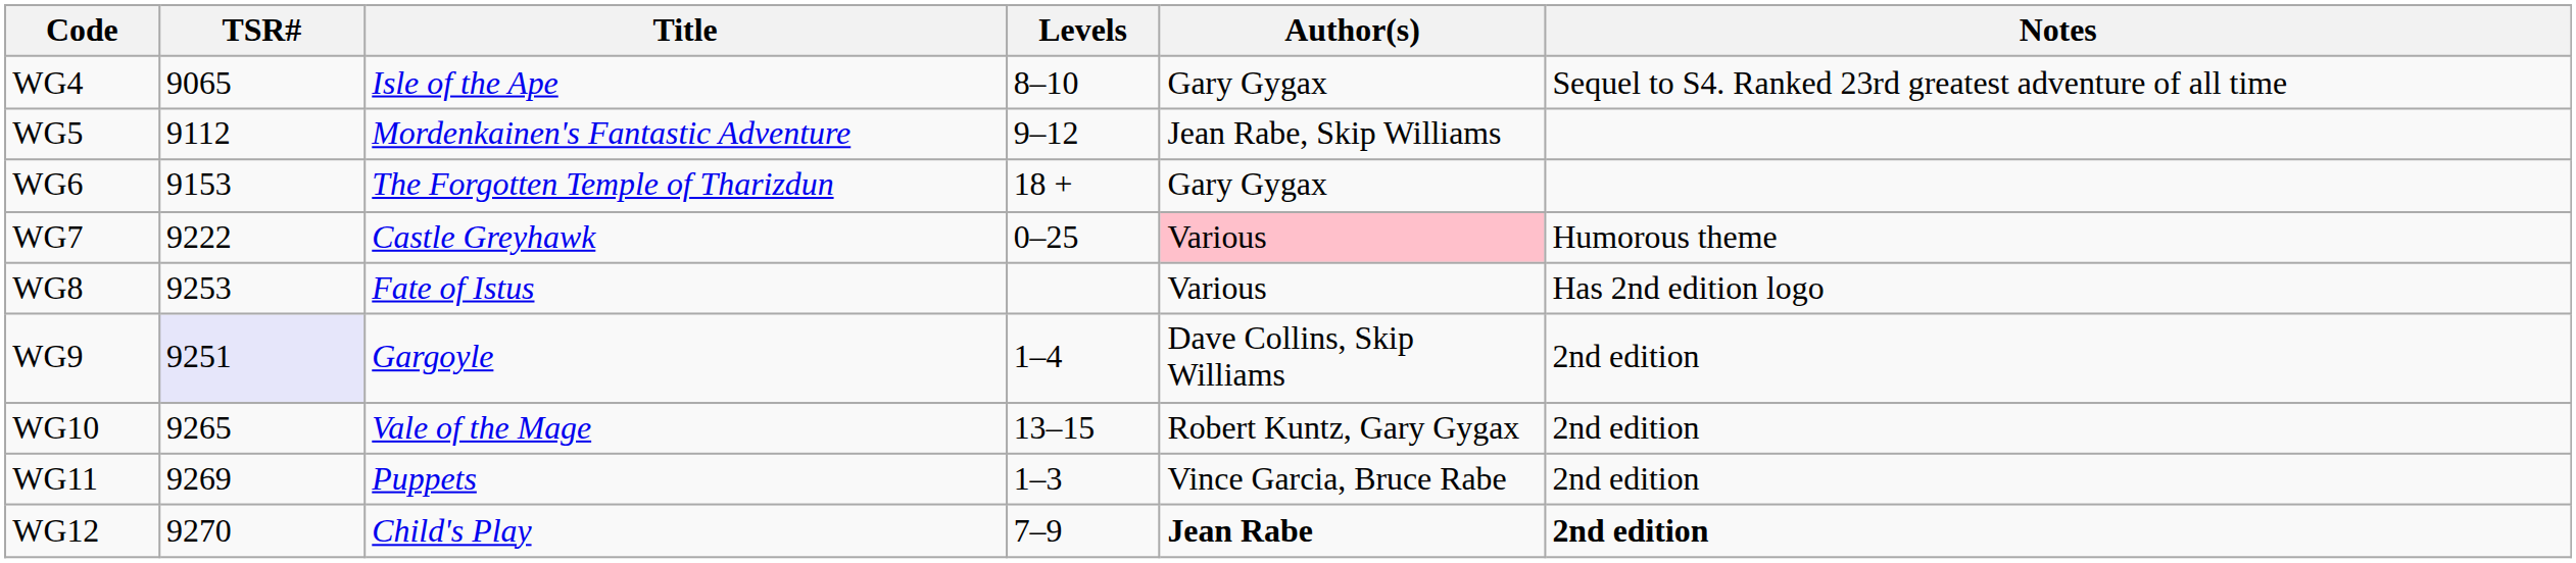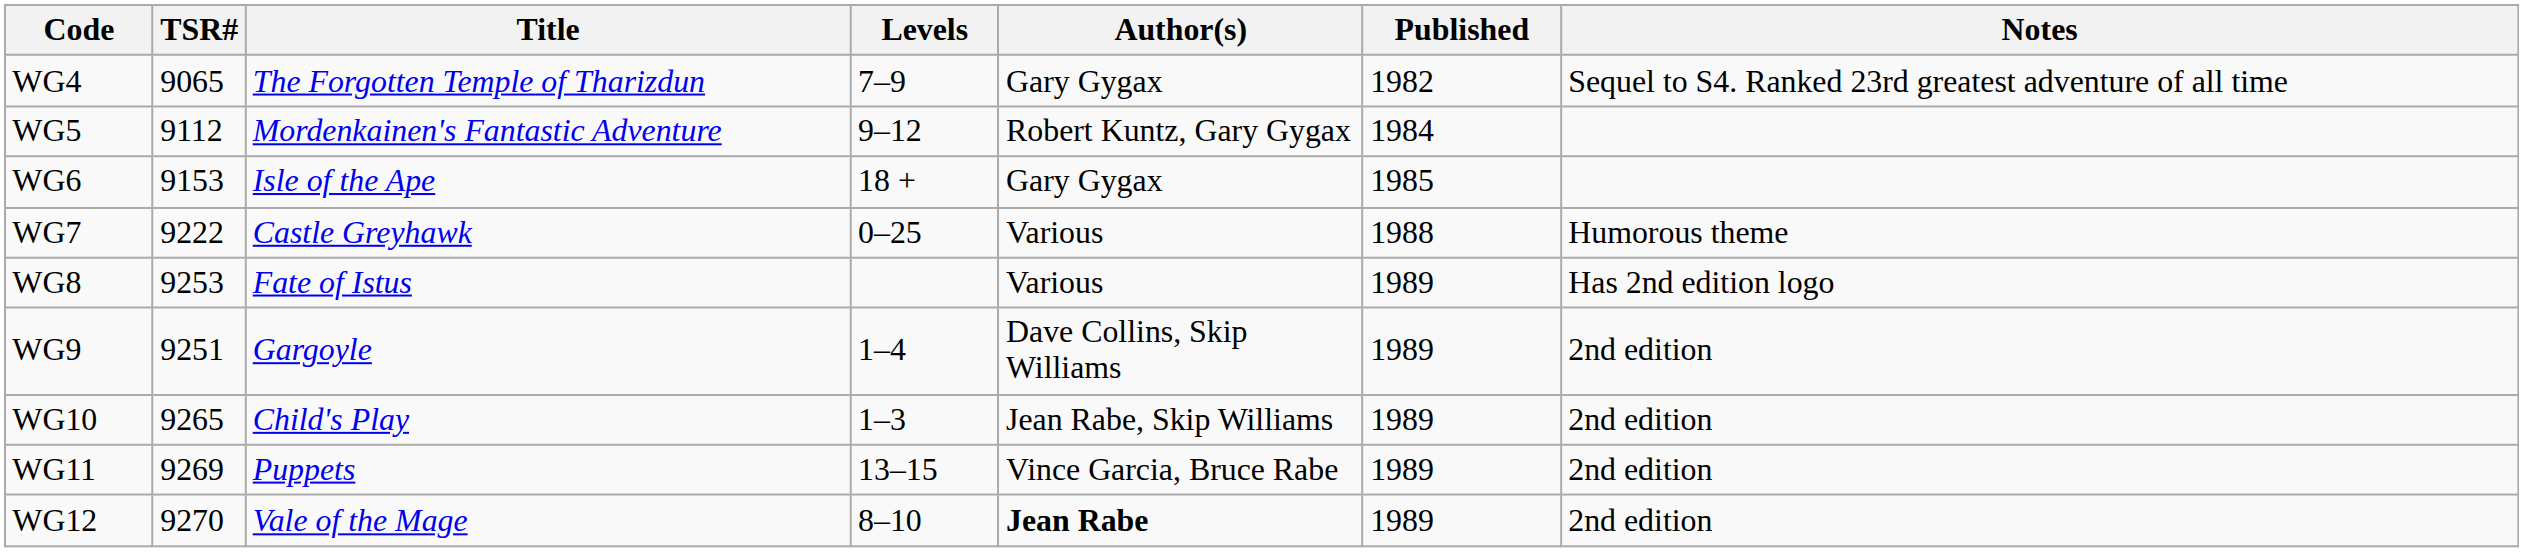+ column: Published | 1982 | 1984 | 1985 | 1988 | 1989 | 1989 | 1989 | 1989 | 1989
WG4 | Title: Isle of the Ape -> The Forgotten Temple of Tharizdun
WG4 | Levels: 8–10 -> 7–9
WG5 | Author(s): Jean Rabe, Skip Williams -> Robert Kuntz, Gary Gygax
WG6 | Title: The Forgotten Temple of Tharizdun -> Isle of the Ape
WG7 | Author(s): pink background -> no background
WG9 | TSR#: lavender background -> no background
WG10 | Title: Vale of the Mage -> Child's Play
WG10 | Levels: 13–15 -> 1–3
WG10 | Author(s): Robert Kuntz, Gary Gygax -> Jean Rabe, Skip Williams
WG11 | Levels: 1–3 -> 13–15
WG12 | Title: Child's Play -> Vale of the Mage
WG12 | Levels: 7–9 -> 8–10
WG12 | Notes: bold -> normal
